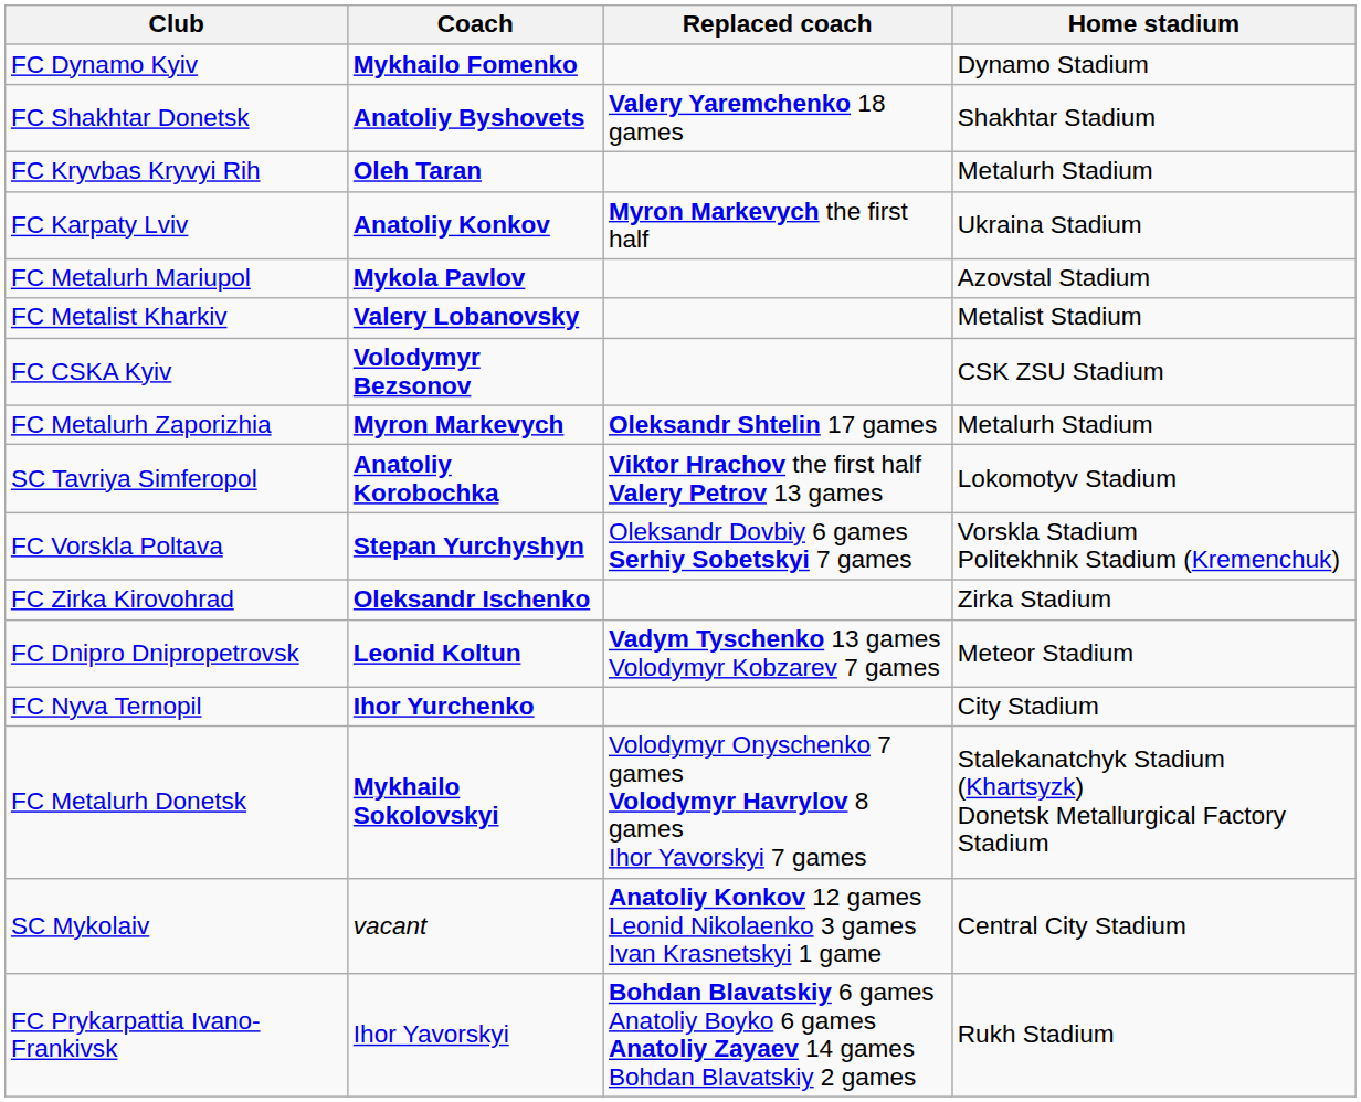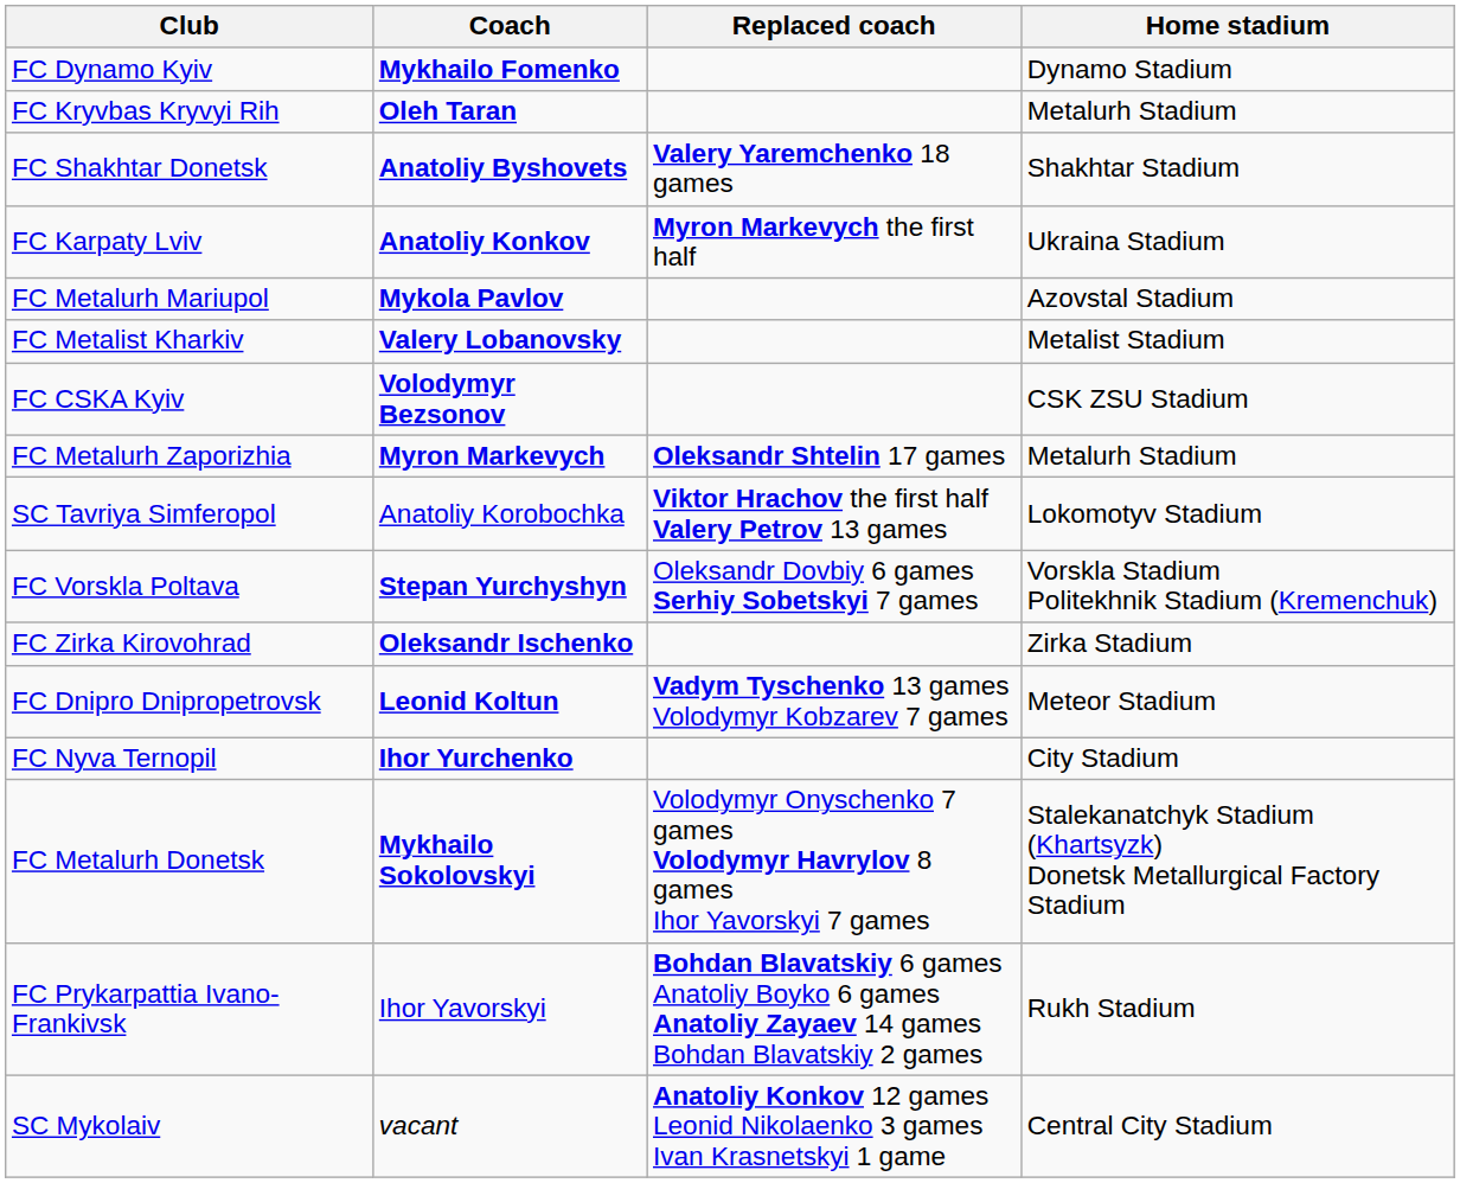rows swapped: FC Shakhtar Donetsk <-> FC Kryvbas Kryvyi Rih
SC Tavriya Simferopol | Coach: bold -> normal
rows swapped: FC Prykarpattia Ivano-Frankivsk <-> SC Mykolaiv
